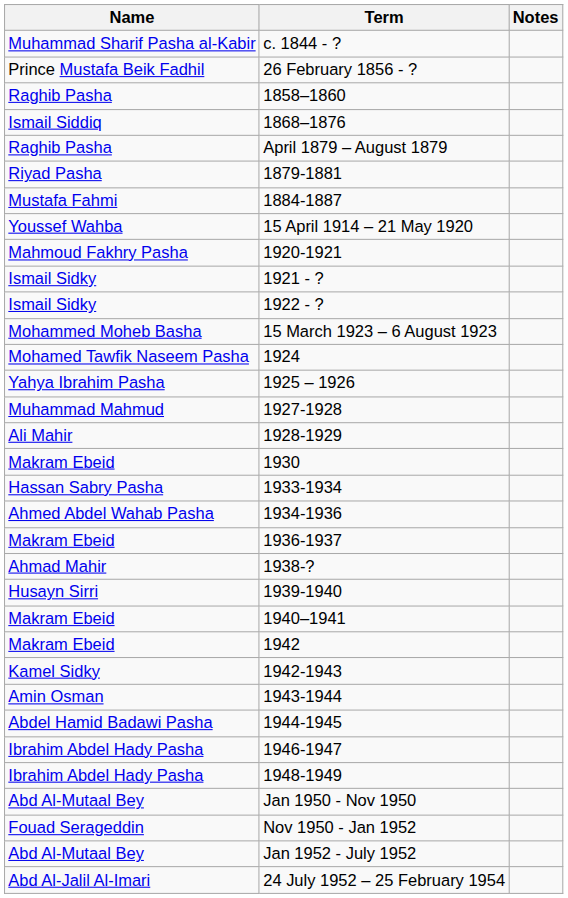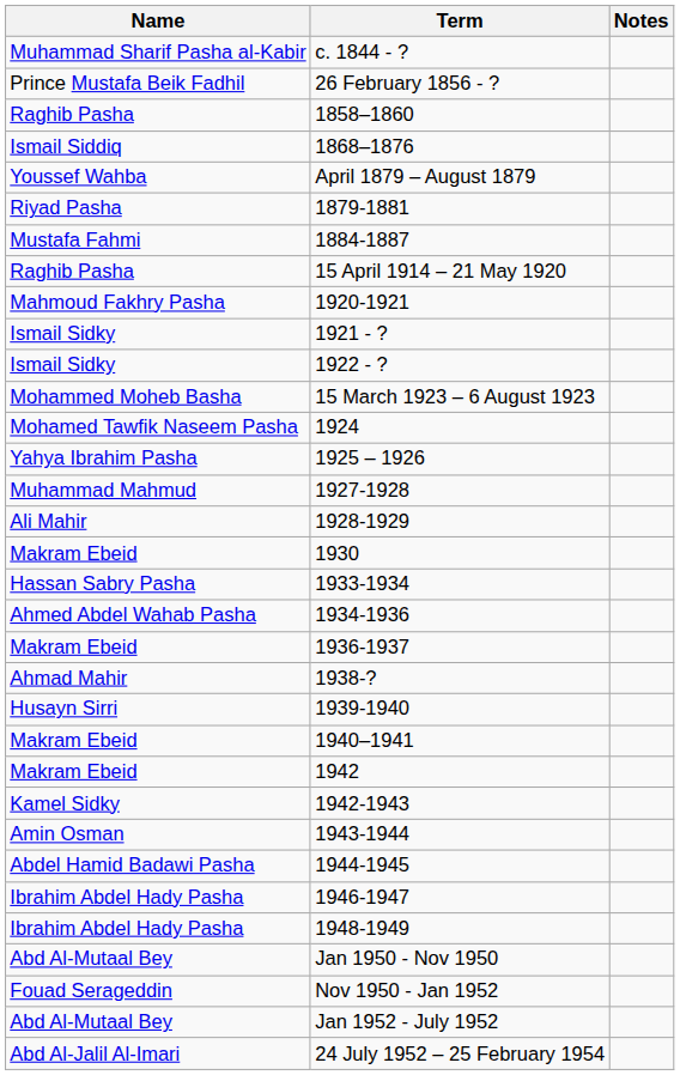April 1879 – August 1879 | Name: Raghib Pasha -> Youssef Wahba
15 April 1914 – 21 May 1920 | Name: Youssef Wahba -> Raghib Pasha
